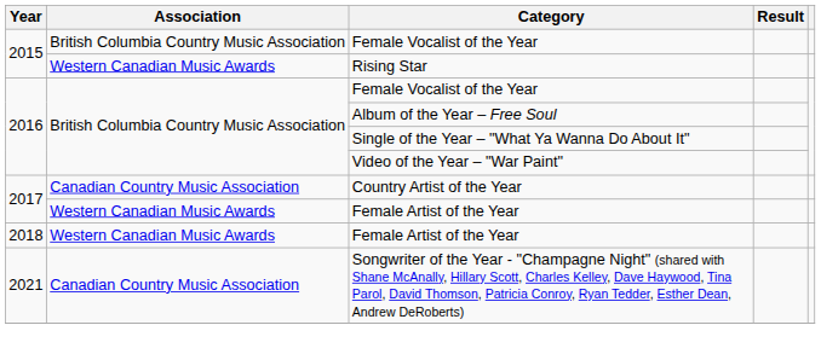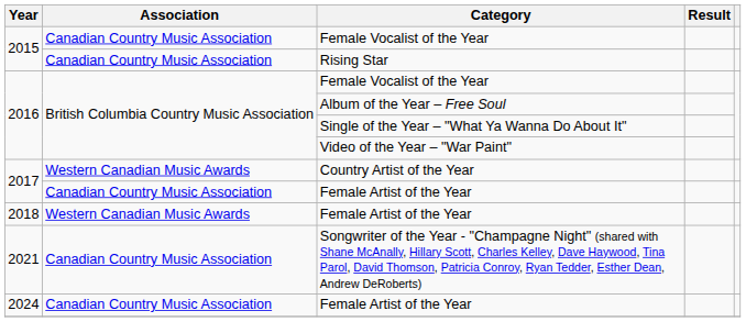2015 / Female Vocalist of the Year | Association: British Columbia Country Music Association -> Canadian Country Music Association
Rising Star | Association: Western Canadian Music Awards -> Canadian Country Music Association
Country Artist of the Year | Association: Canadian Country Music Association -> Western Canadian Music Awards
2017 / Female Artist of the Year | Association: Western Canadian Music Awards -> Canadian Country Music Association
+ row: 2024 | Canadian Country Music Association | Female Artist of the Year
